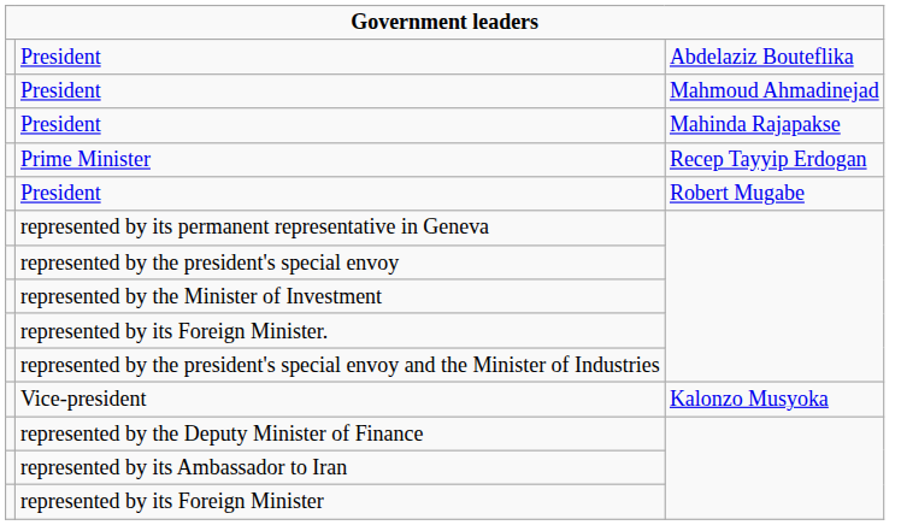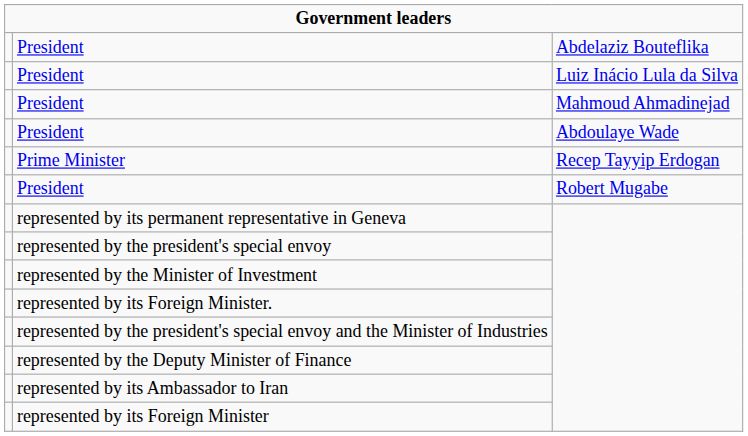+ row: President | Luiz Inácio Lula da Silva
+ row: President | Abdoulaye Wade
- row: President | Mahinda Rajapakse
- row: Vice-president | Kalonzo Musyoka
